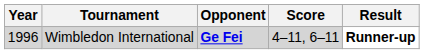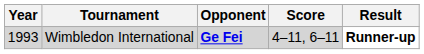Wimbledon International | Year: 1996 -> 1993
